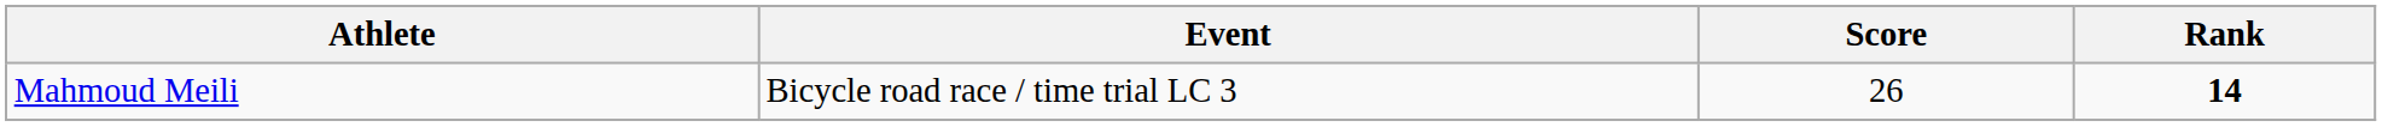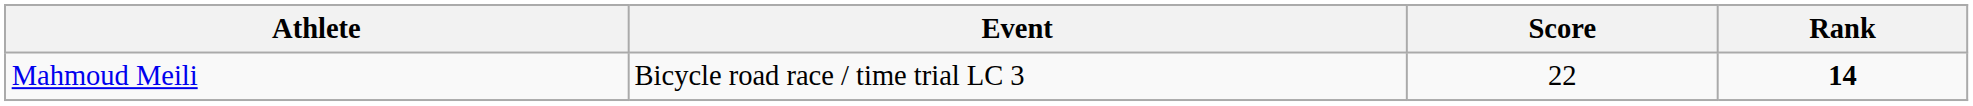Mahmoud Meili | Score: 26 -> 22
